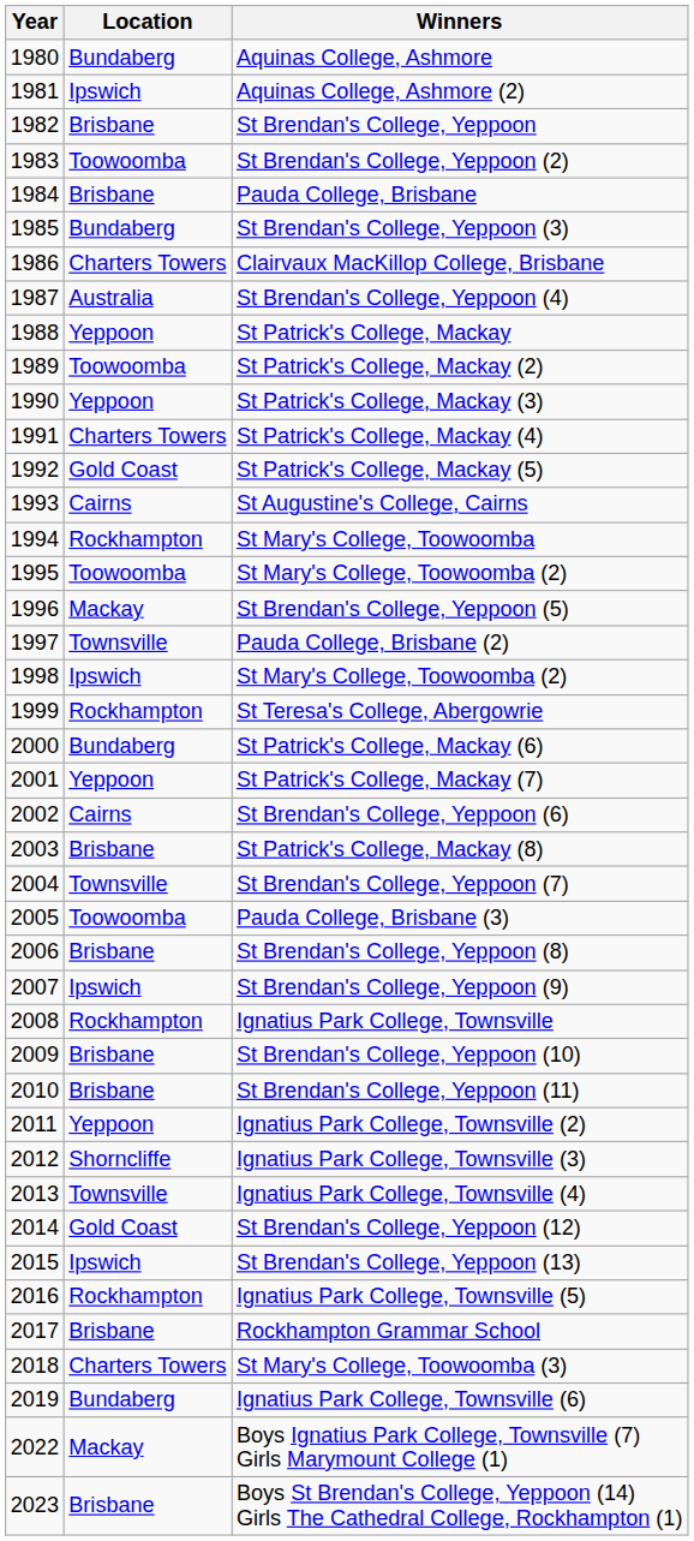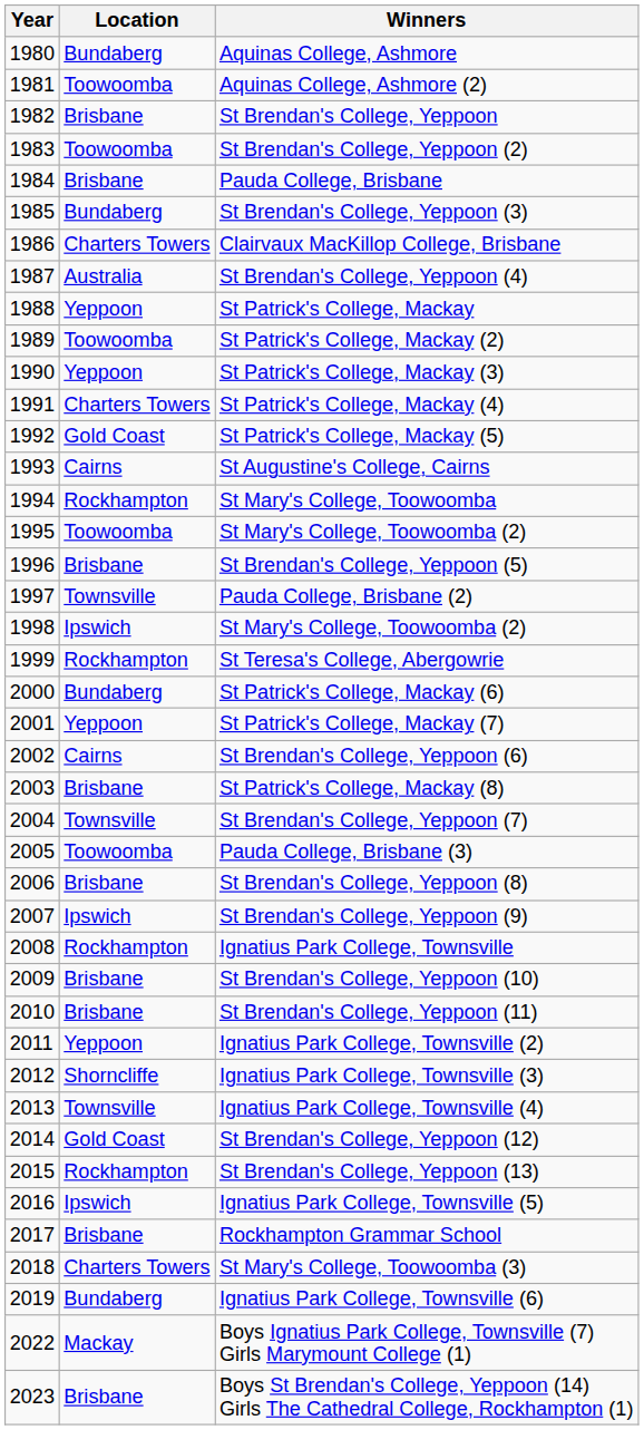Aquinas College, Ashmore (2) | Location: Ipswich -> Toowoomba
St Brendan's College, Yeppoon (5) | Location: Mackay -> Brisbane
St Brendan's College, Yeppoon (13) | Location: Ipswich -> Rockhampton
Ignatius Park College, Townsville (5) | Location: Rockhampton -> Ipswich
